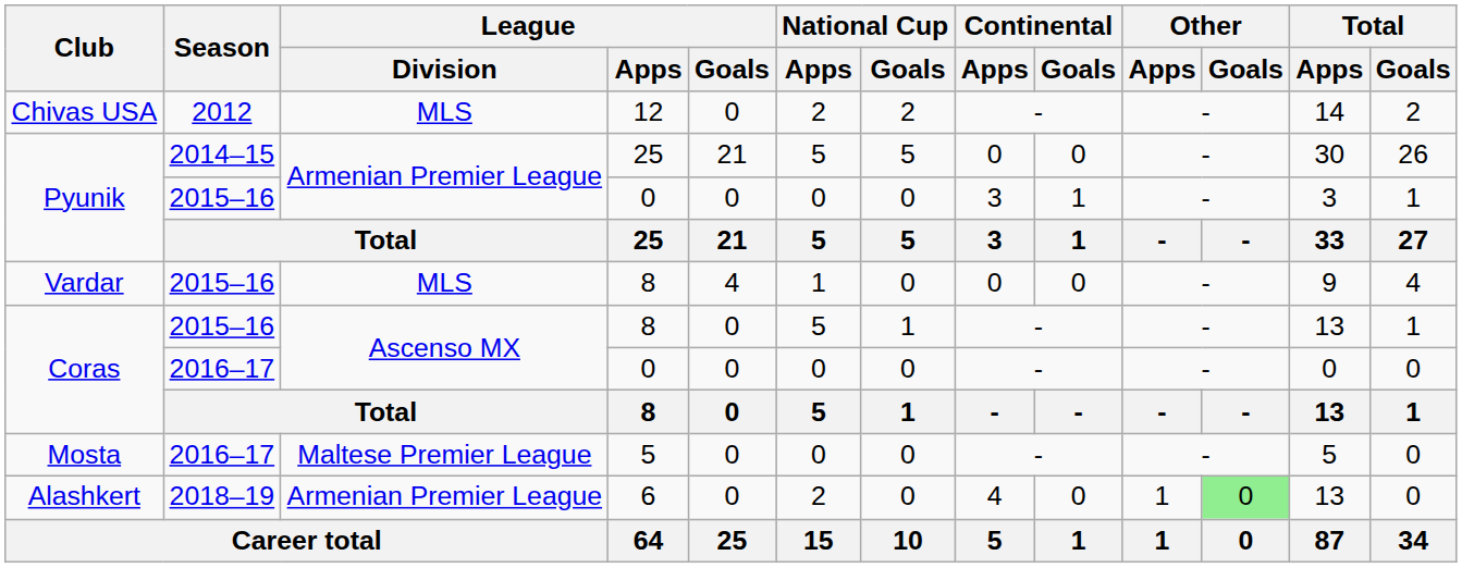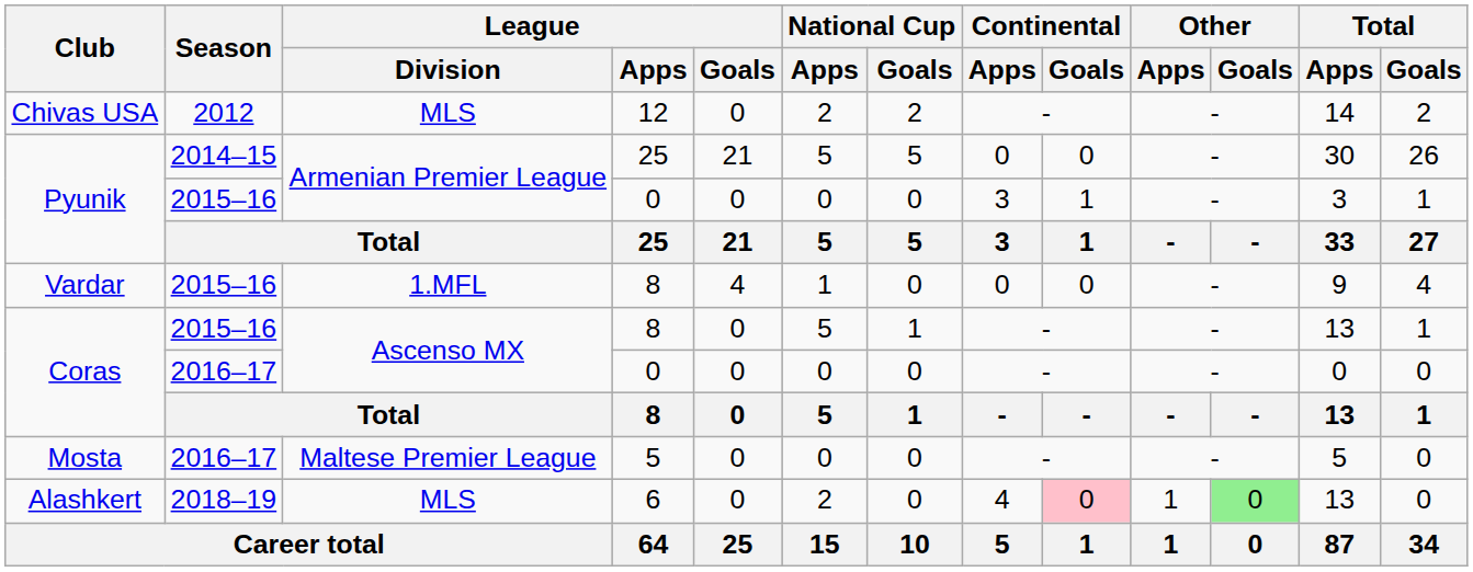Vardar | League / Division: MLS -> 1.MFL
Alashkert | League / Division: Armenian Premier League -> MLS
Alashkert | Continental / Goals: no background -> pink background
